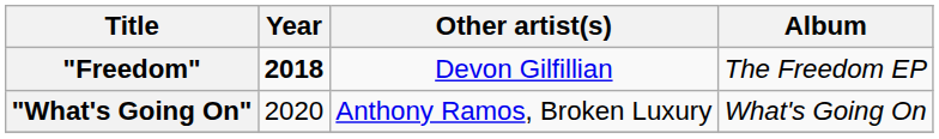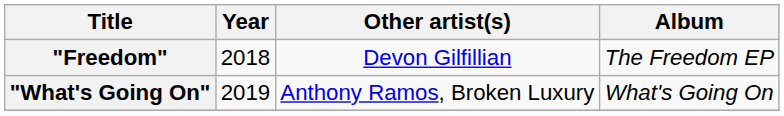"Freedom" | Year: bold -> normal
"What's Going On" | Year: 2020 -> 2019
